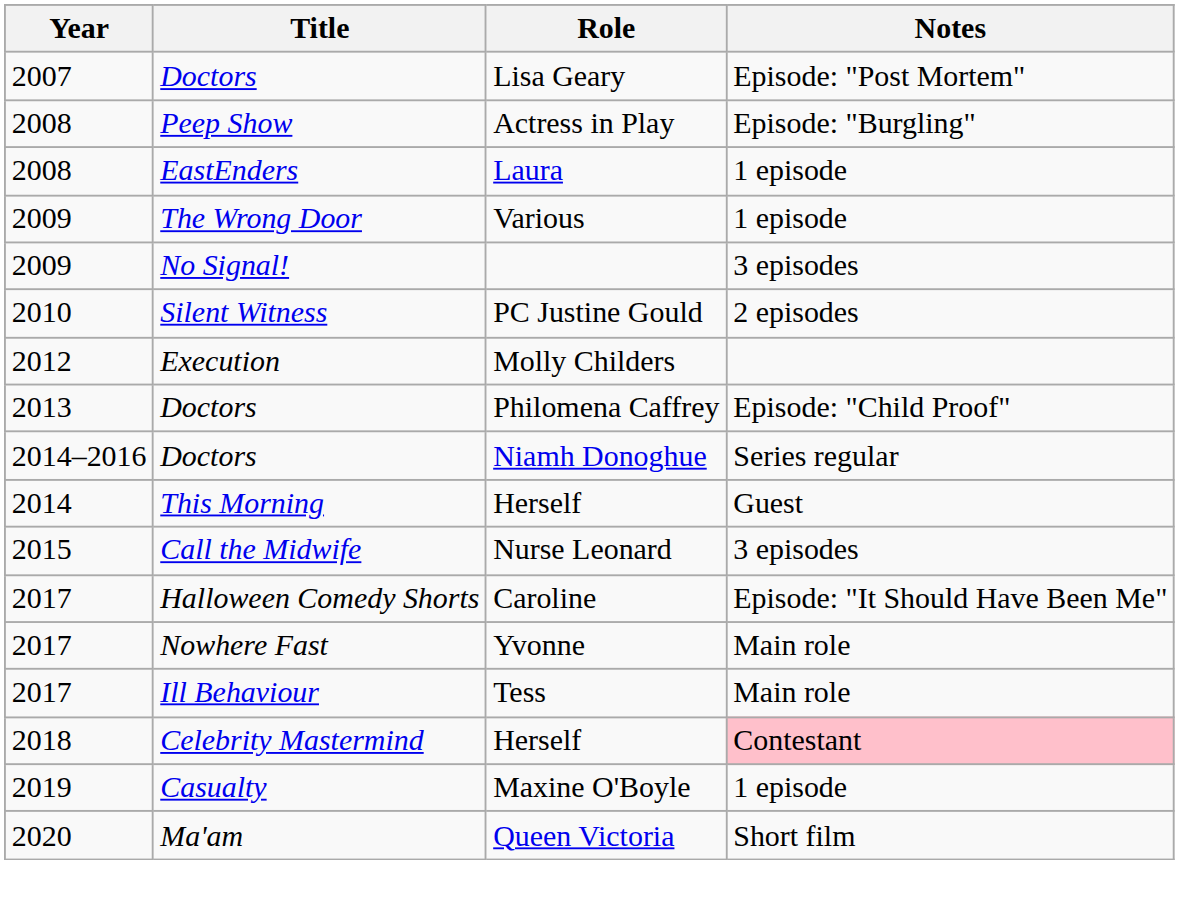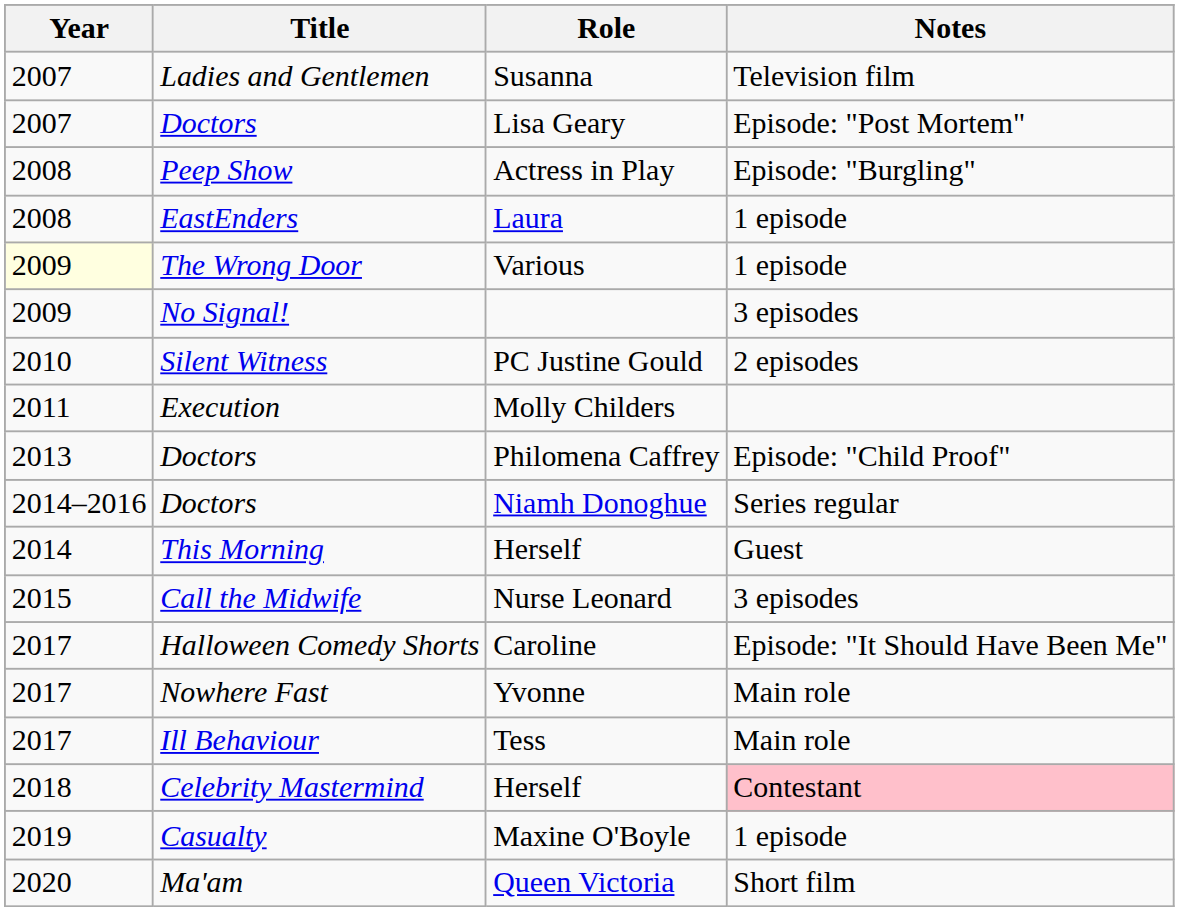+ row: 2007 | Ladies and Gentlemen | Susanna | Television film
Various | Year: no background -> lightyellow background
Molly Childers | Year: 2012 -> 2011
